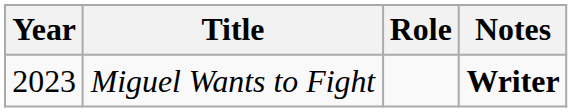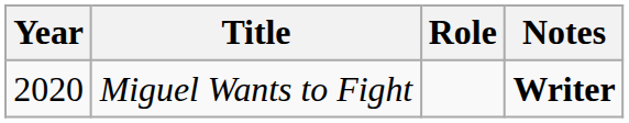Miguel Wants to Fight | Year: 2023 -> 2020
